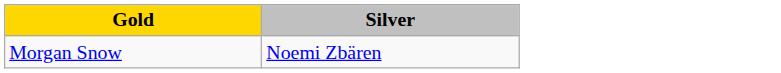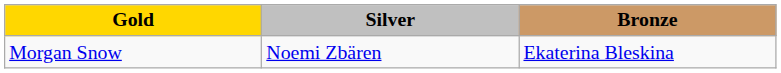+ column: Bronze | Ekaterina Bleskina
